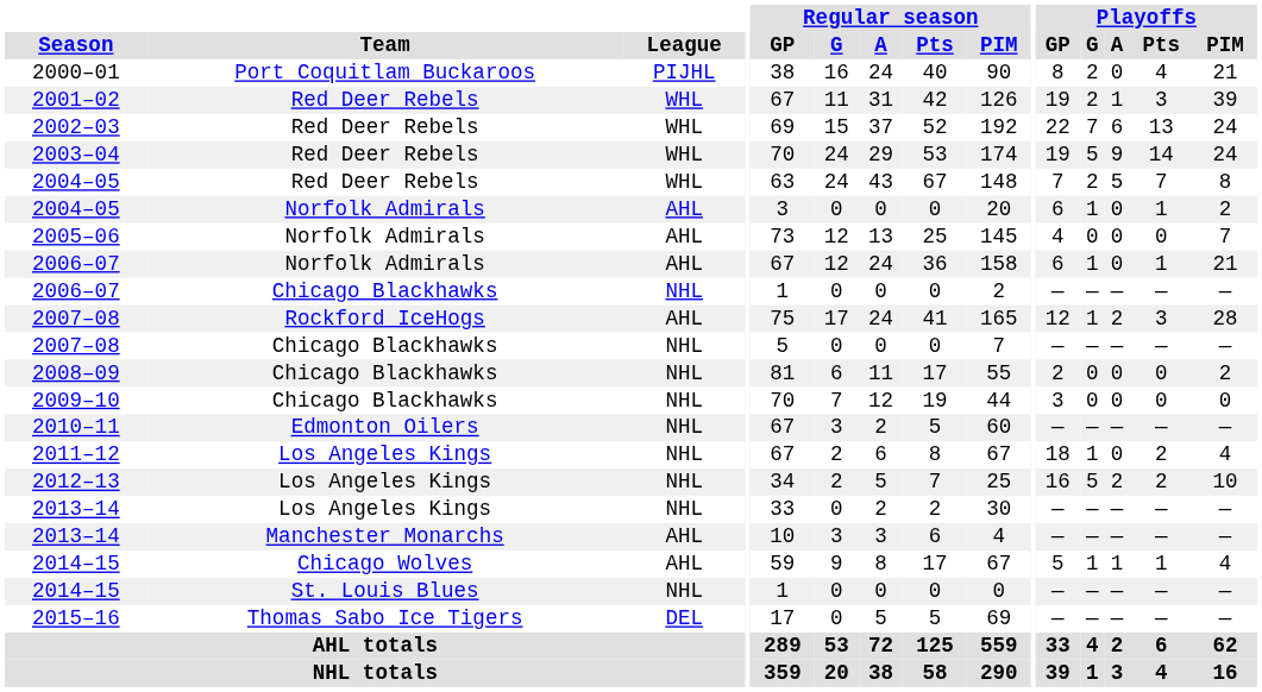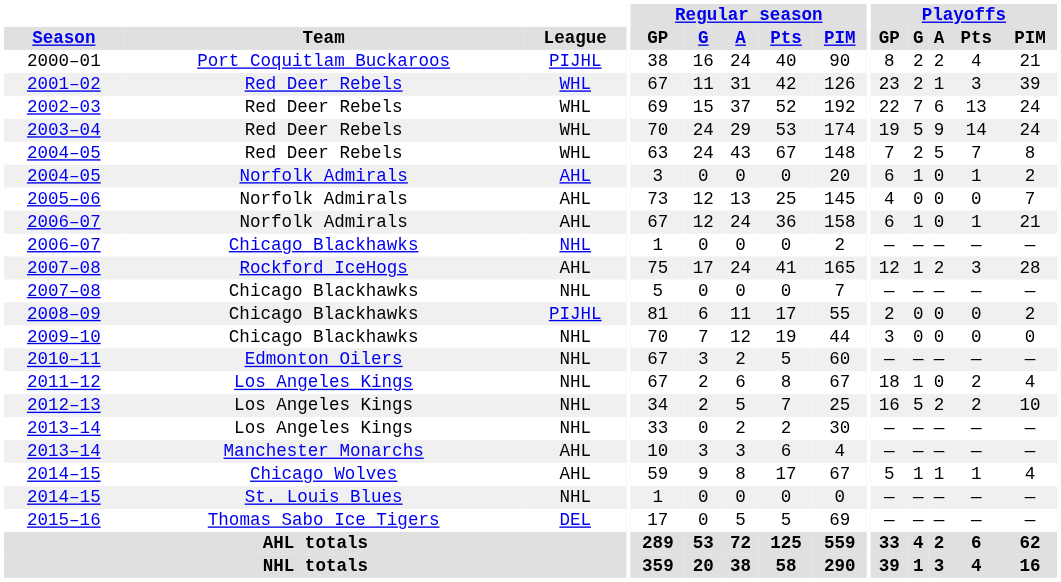2000–01 | Playoffs / A: 0 -> 2
2001–02 | Playoffs / GP: 19 -> 23
2008–09 | League: NHL -> PIJHL
